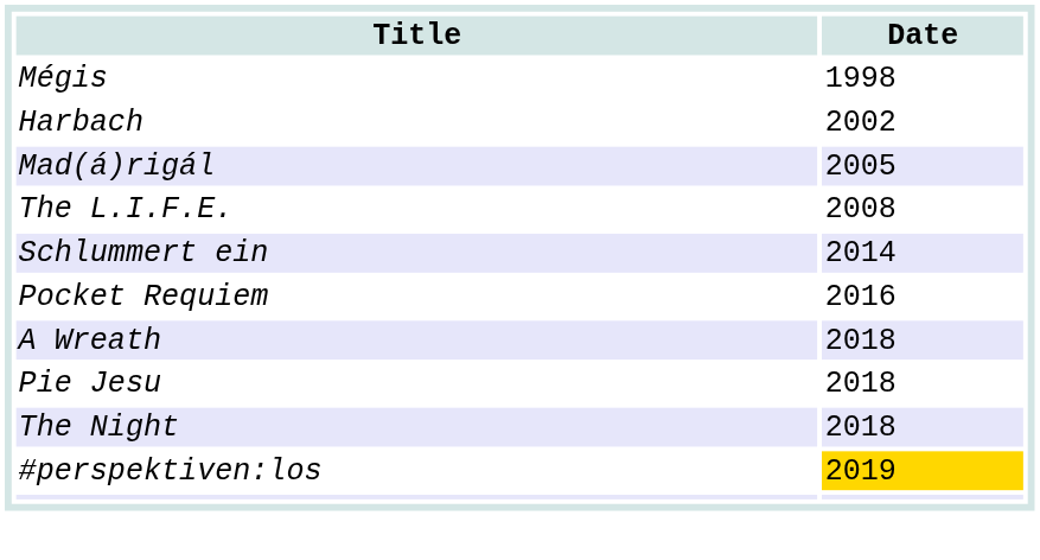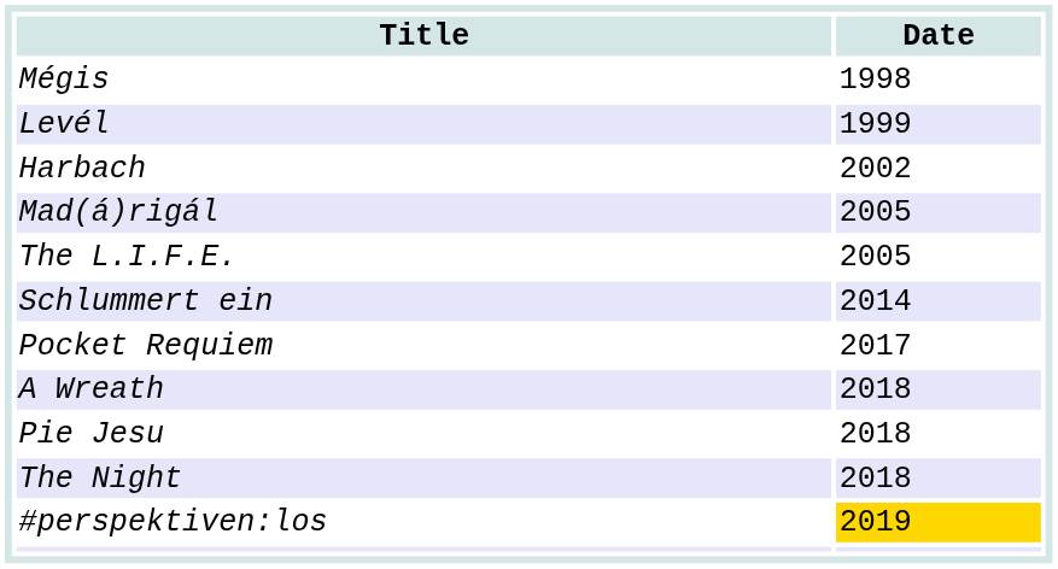+ row: Levél | 1999
The L.I.F.E. | Date: 2008 -> 2005
Pocket Requiem | Date: 2016 -> 2017
